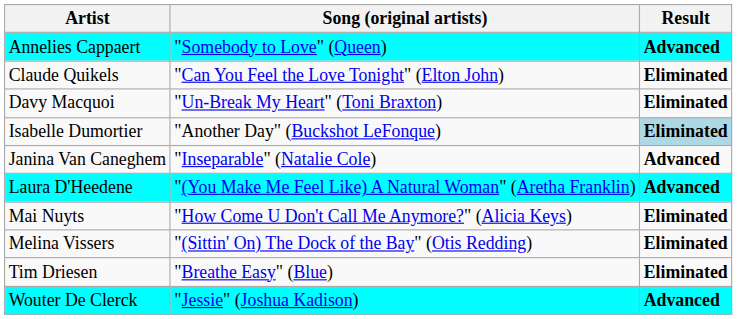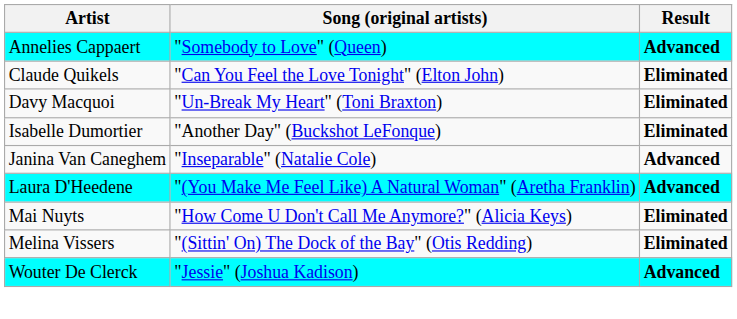Isabelle Dumortier | Result: lightblue background -> no background
- row: Tim Driesen | "Breathe Easy" (Blue) | Eliminated
